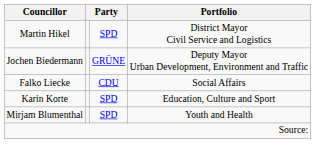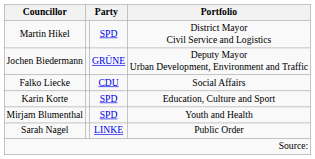+ row: Sarah Nagel | LINKE | Public Order
